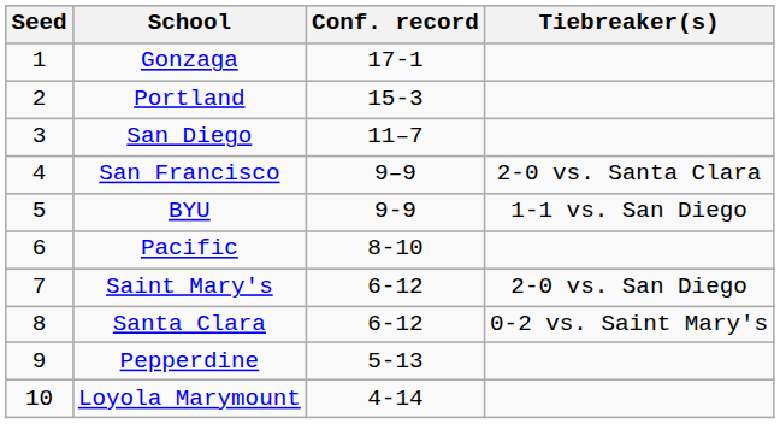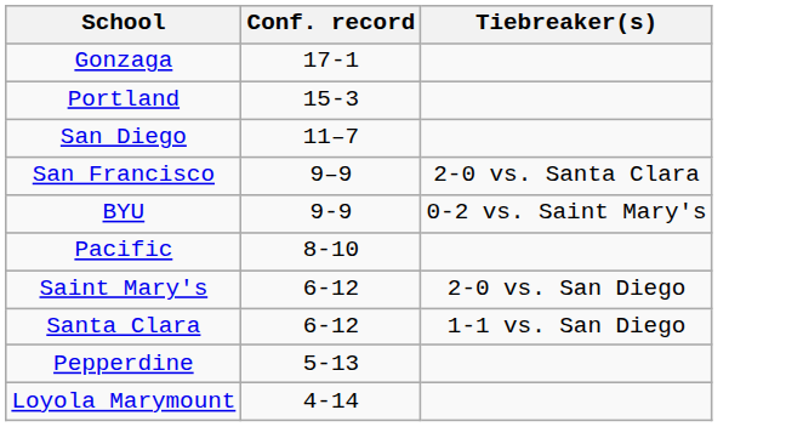- column: Seed | 1 | 2 | 3 | 4 | 5 | 6 | 7 | 8 | 9 | 10
BYU | Tiebreaker(s): 1-1 vs. San Diego -> 0-2 vs. Saint Mary's
Santa Clara | Tiebreaker(s): 0-2 vs. Saint Mary's -> 1-1 vs. San Diego
